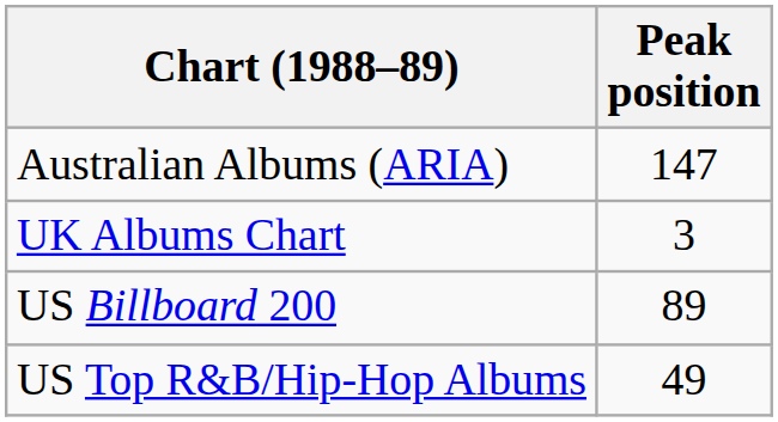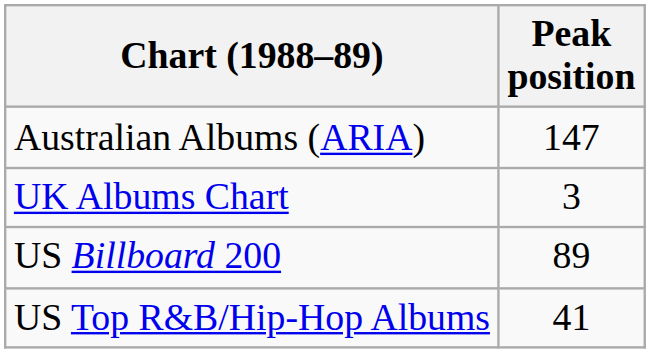US Top R&B/Hip-Hop Albums | Peak position: 49 -> 41
